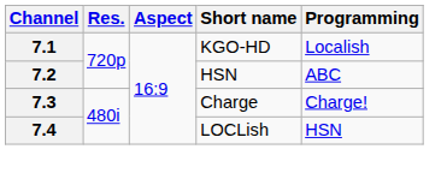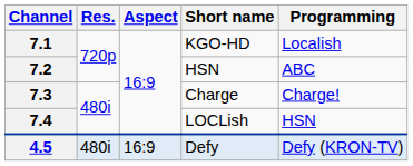+ row: 4.5 | 480i | 16:9 | Defy | Defy (KRON-TV)
